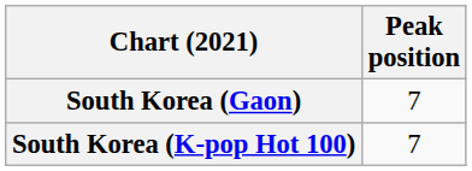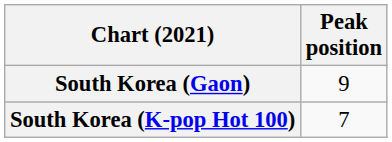South Korea (Gaon) | Peak position: 7 -> 9
